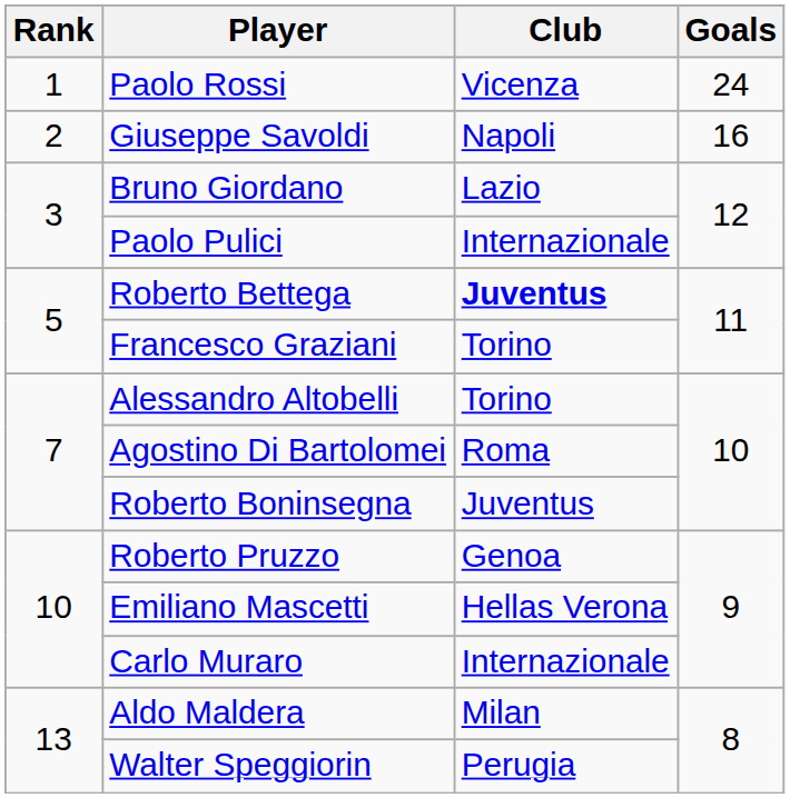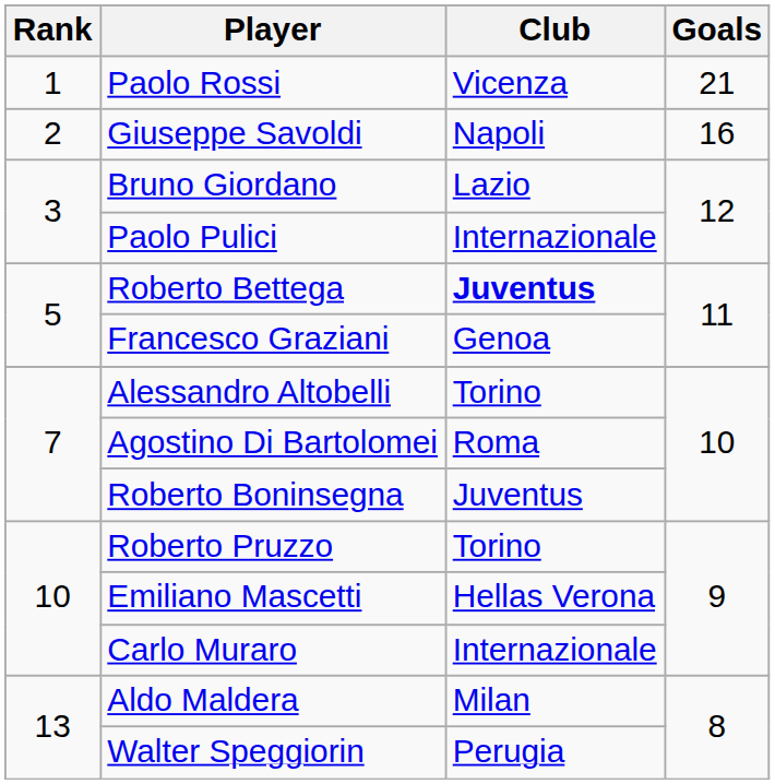Paolo Rossi | Goals: 24 -> 21
Francesco Graziani | Club: Torino -> Genoa
Roberto Pruzzo | Club: Genoa -> Torino
